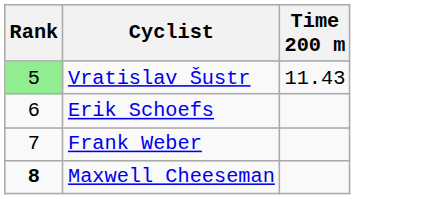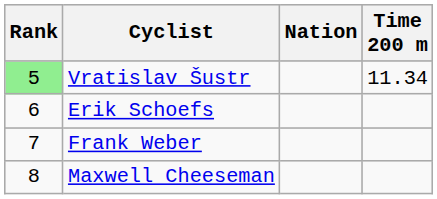+ column: Nation
Vratislav Šustr | Time 200 m: 11.43 -> 11.34
Maxwell Cheeseman | Rank: bold -> normal
